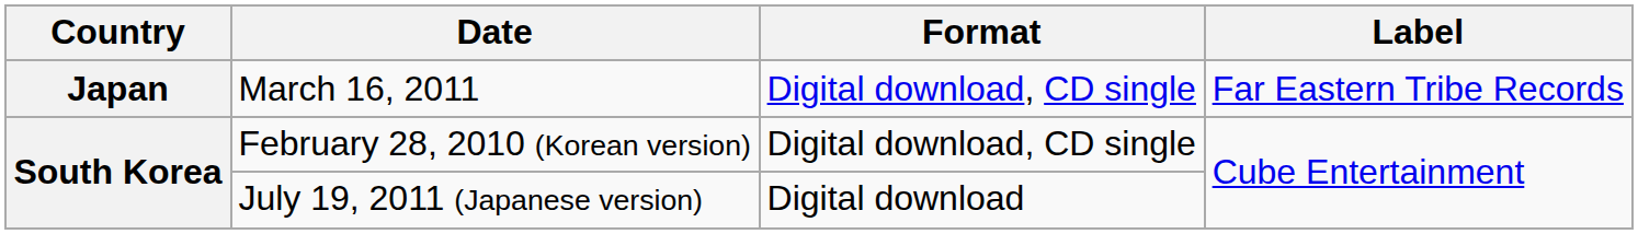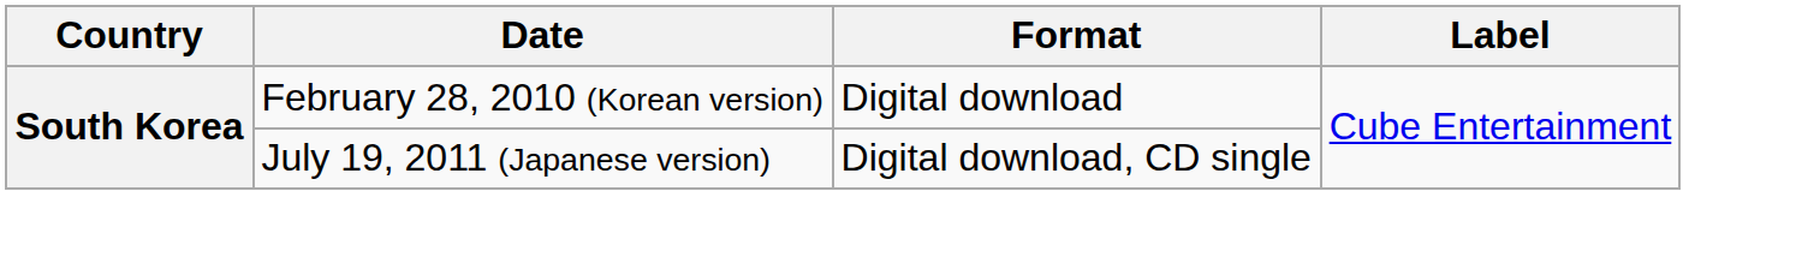- row: Japan | March 16, 2011 | Digital download, CD single | Far Eastern Tribe Records
February 28, 2010 (Korean version) | Format: Digital download, CD single -> Digital download
July 19, 2011 (Japanese version) | Format: Digital download -> Digital download, CD single
